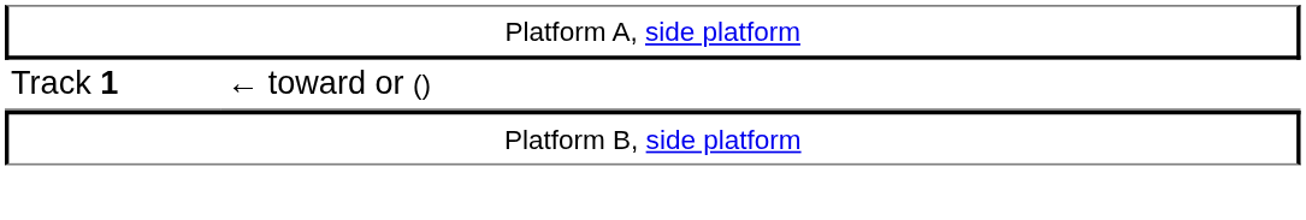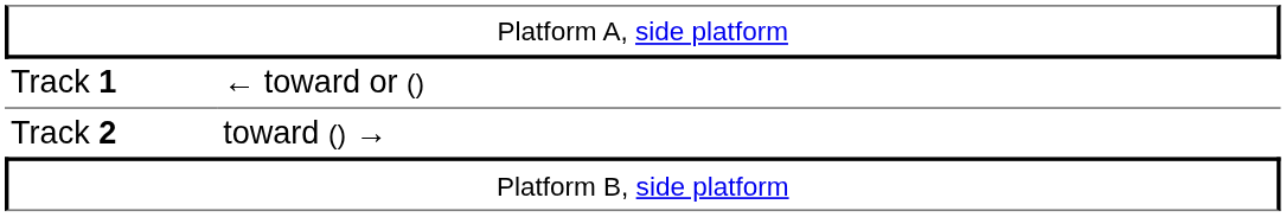+ row: Track 2 | toward () →
